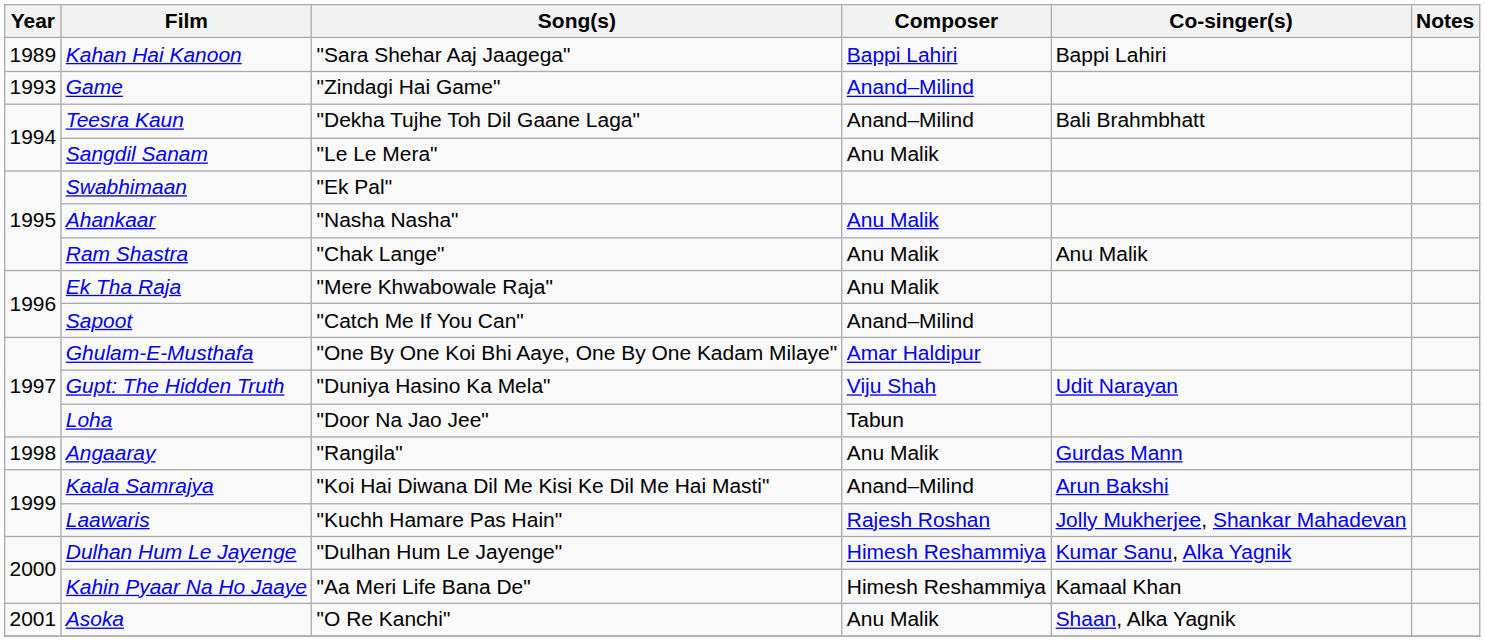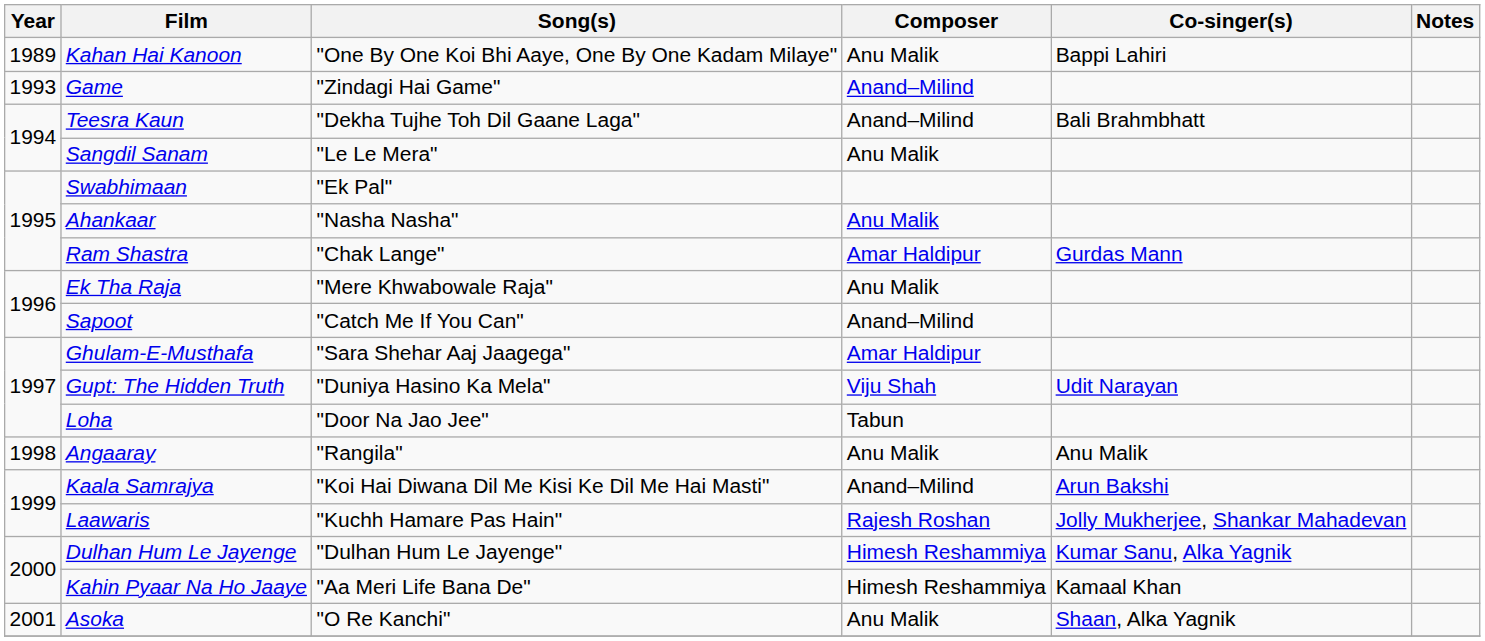Kahan Hai Kanoon | Song(s): "Sara Shehar Aaj Jaagega" -> "One By One Koi Bhi Aaye, One By One Kadam Milaye"
Kahan Hai Kanoon | Composer: Bappi Lahiri -> Anu Malik
Ram Shastra | Composer: Anu Malik -> Amar Haldipur
Ram Shastra | Co-singer(s): Anu Malik -> Gurdas Mann
Ghulam-E-Musthafa | Song(s): "One By One Koi Bhi Aaye, One By One Kadam Milaye" -> "Sara Shehar Aaj Jaagega"
Angaaray | Co-singer(s): Gurdas Mann -> Anu Malik
